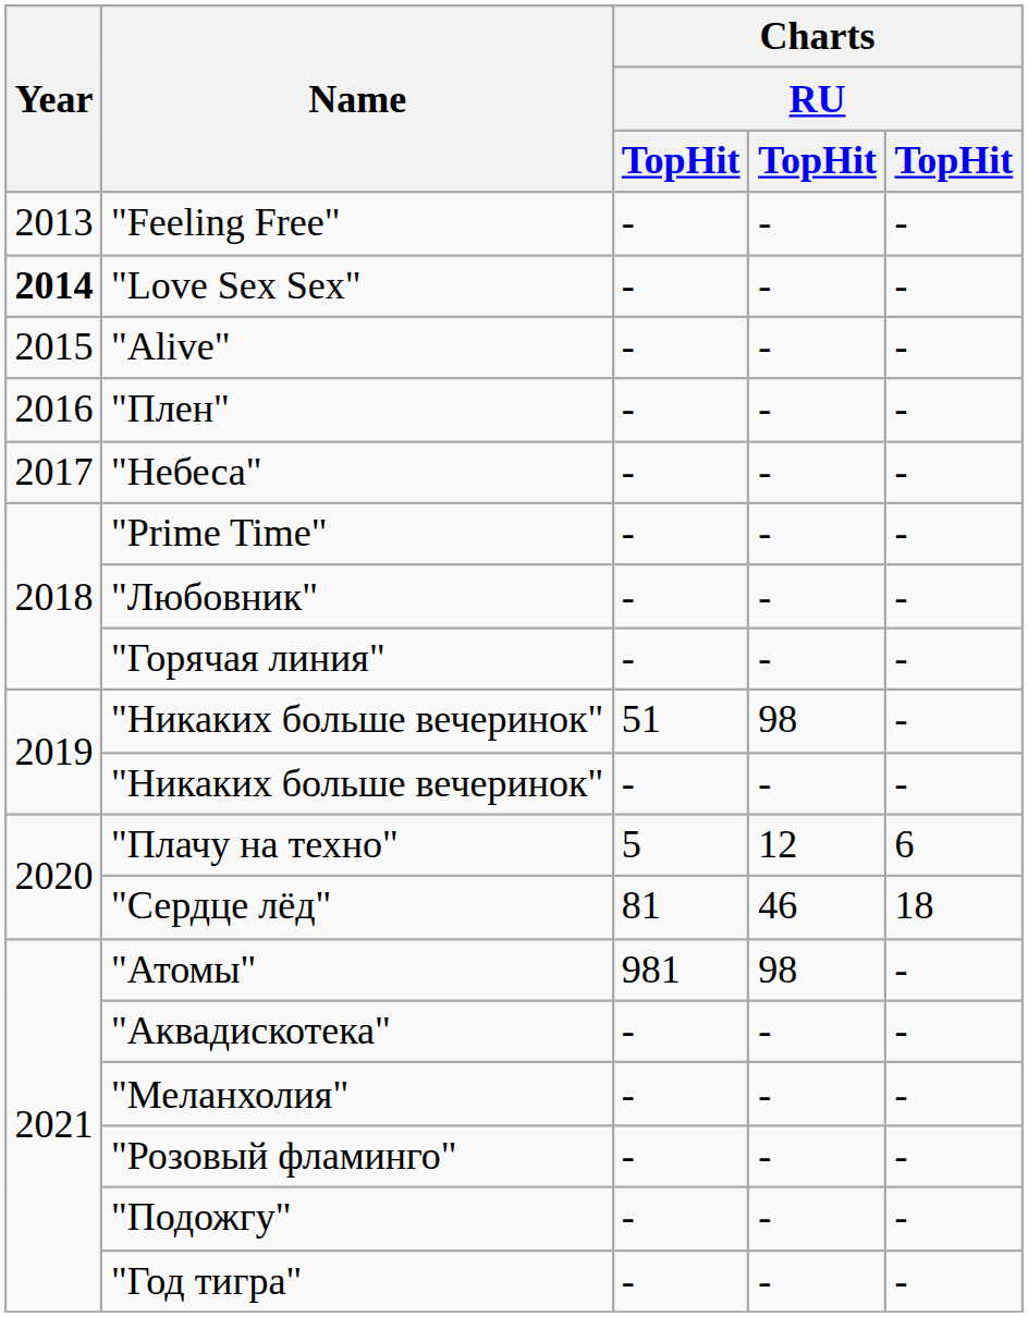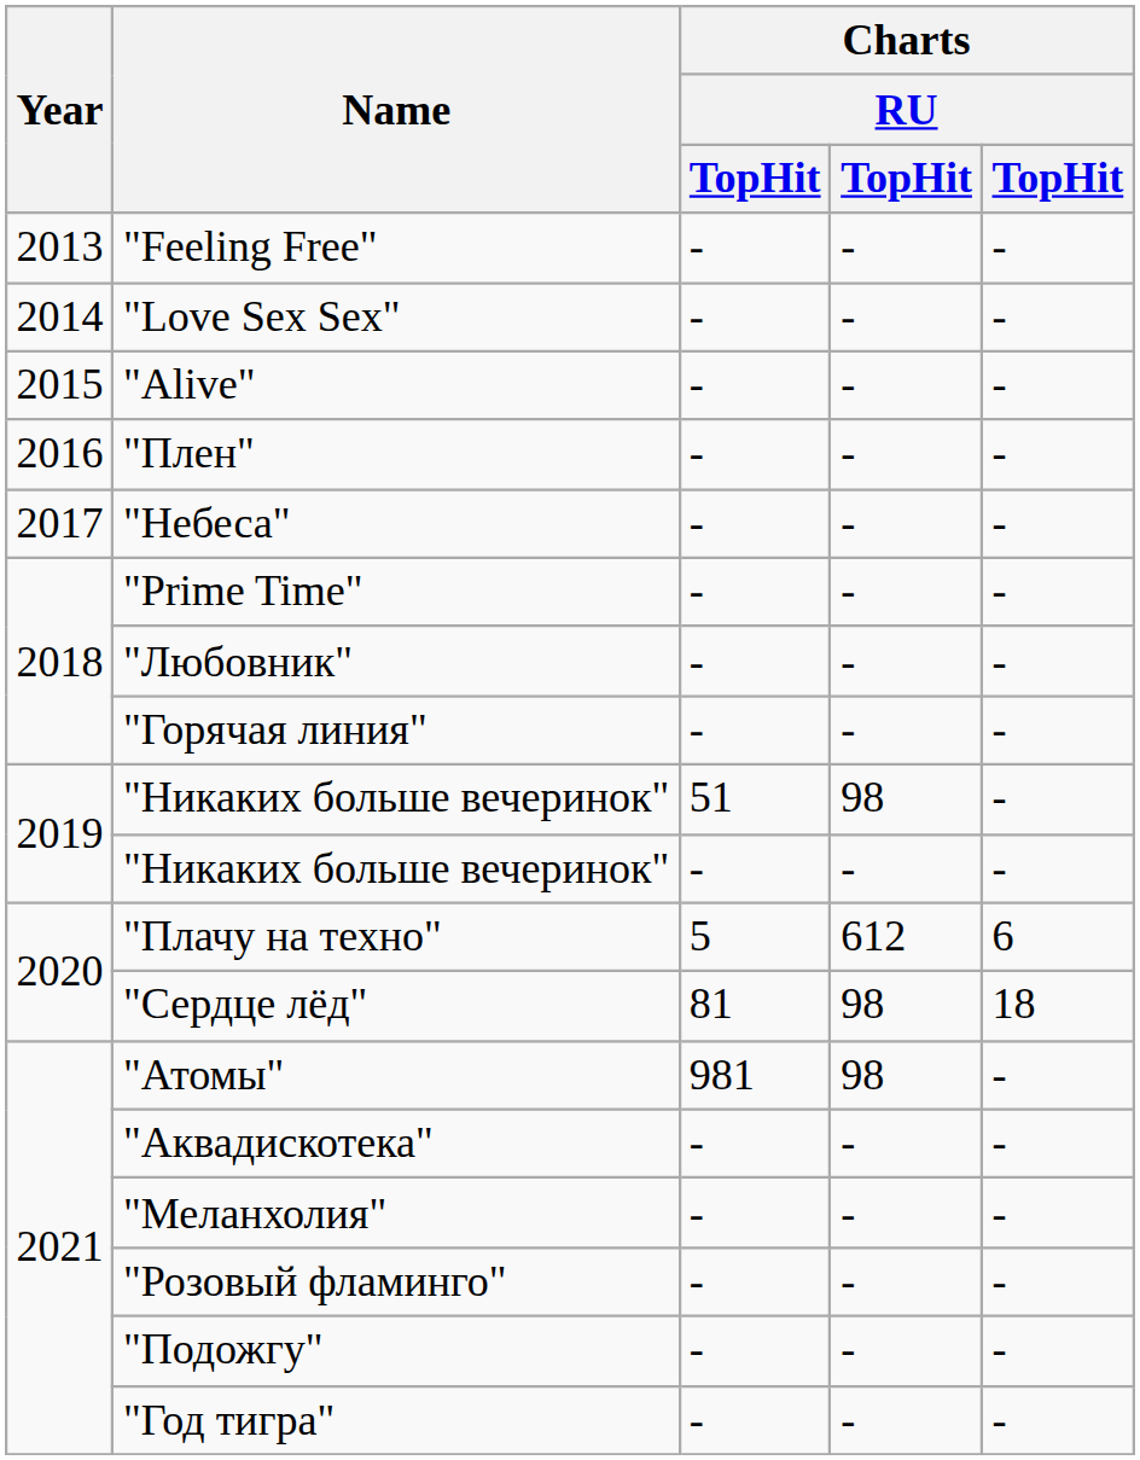"Love Sex Sex" | Year: bold -> normal
"Плачу на техно" | column 4: 12 -> 612
"Сердце лёд" | column 4: 46 -> 98
